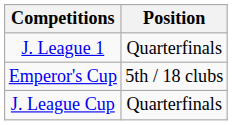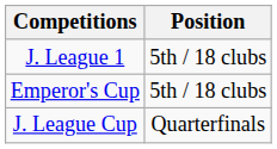J. League 1 | Position: Quarterfinals -> 5th / 18 clubs
